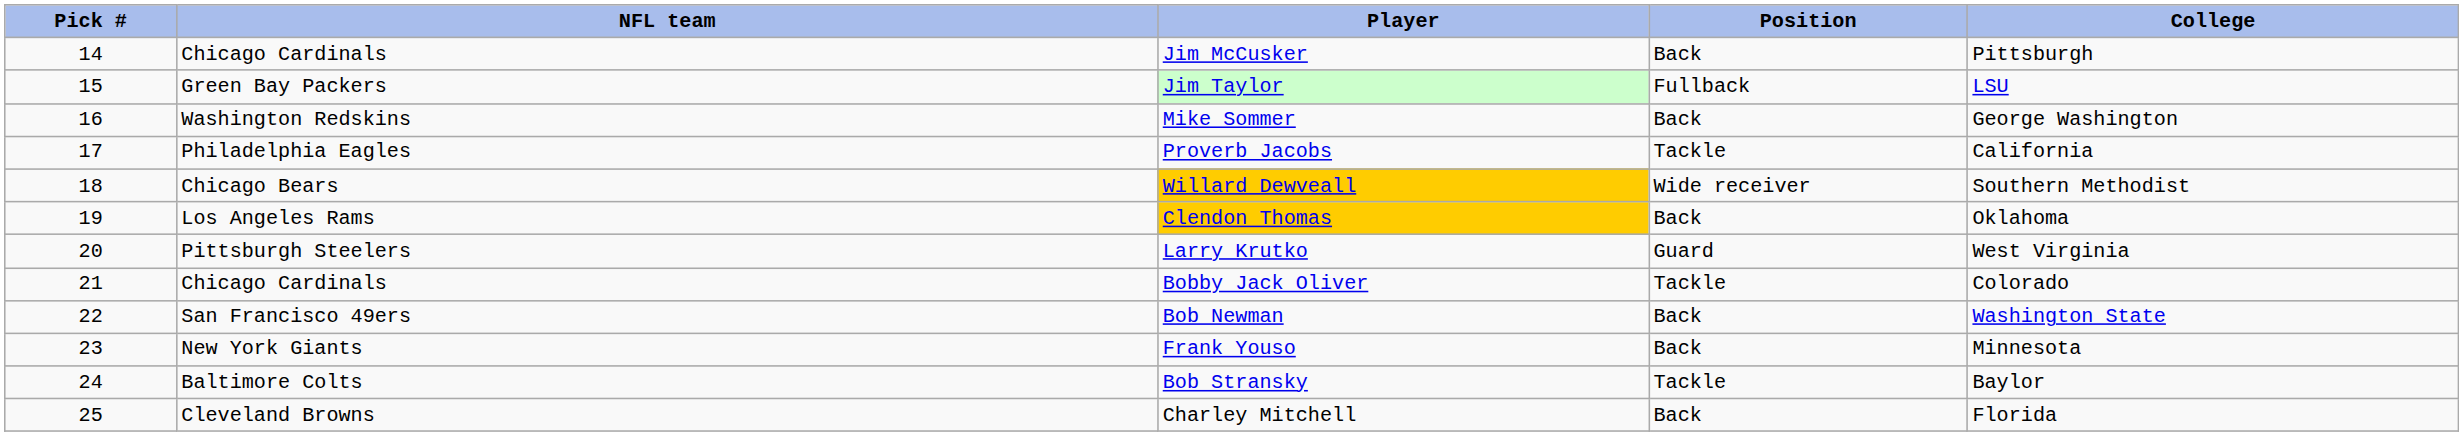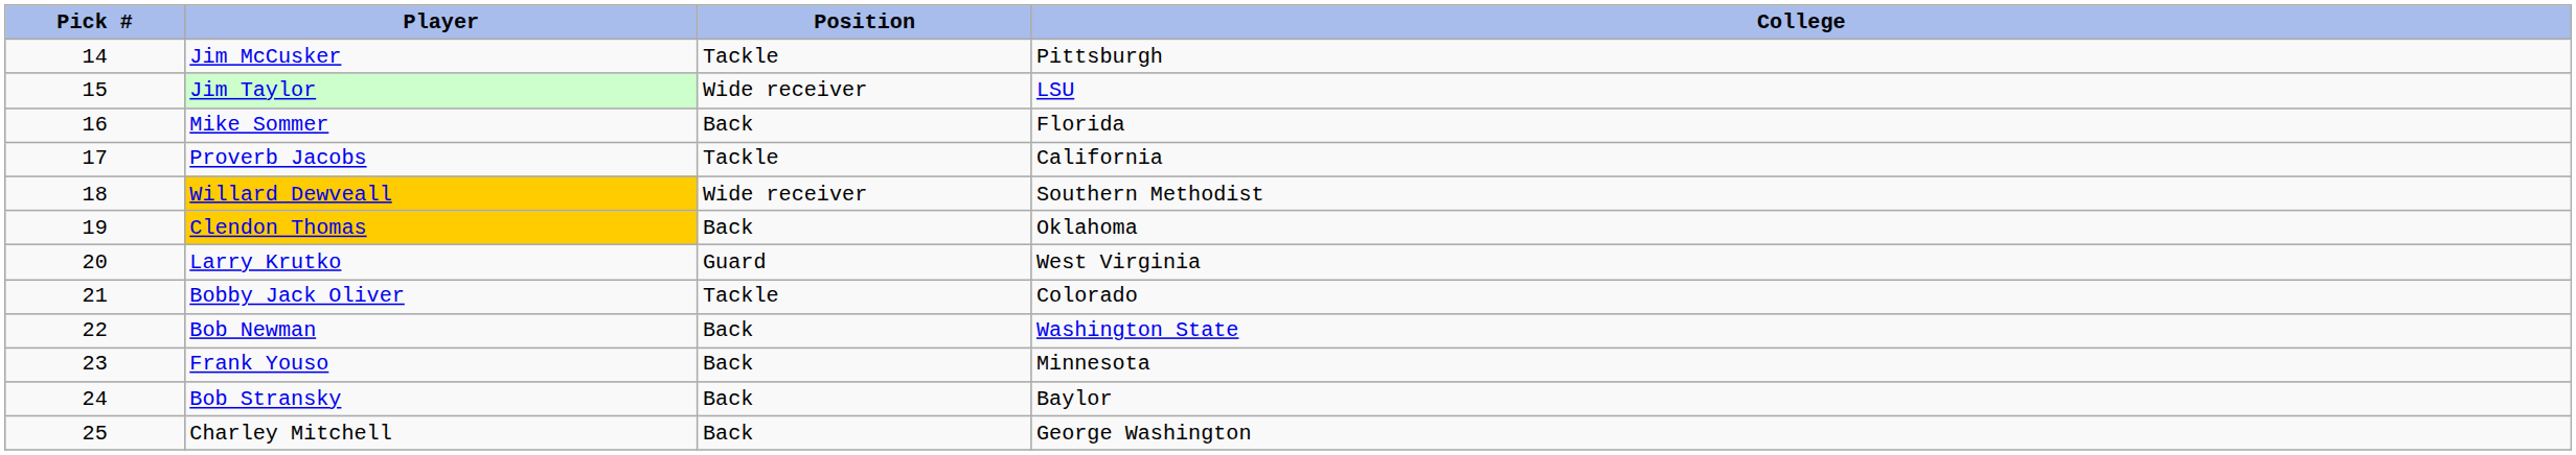- column: NFL team | Chicago Cardinals | Green Bay Packers | Washington Redskins | Philadelphia Eagles | Chicago Bears | Los Angeles Rams | Pittsburgh Steelers | Chicago Cardinals | San Francisco 49ers | New York Giants | Baltimore Colts | Cleveland Browns
Jim McCusker | Position: Back -> Tackle
Jim Taylor | Position: Fullback -> Wide receiver
Mike Sommer | College: George Washington -> Florida
Bob Stransky | Position: Tackle -> Back
Charley Mitchell | College: Florida -> George Washington
